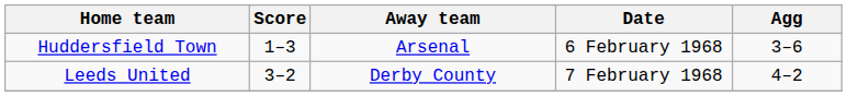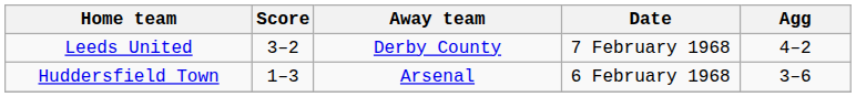rows swapped: Huddersfield Town <-> Leeds United
